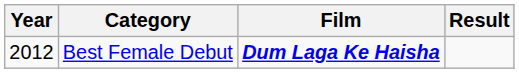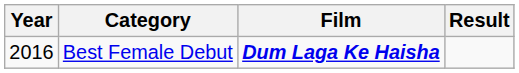Best Female Debut | Year: 2012 -> 2016
